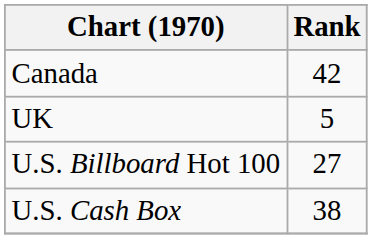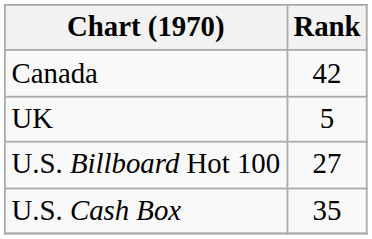U.S. Cash Box | Rank: 38 -> 35
